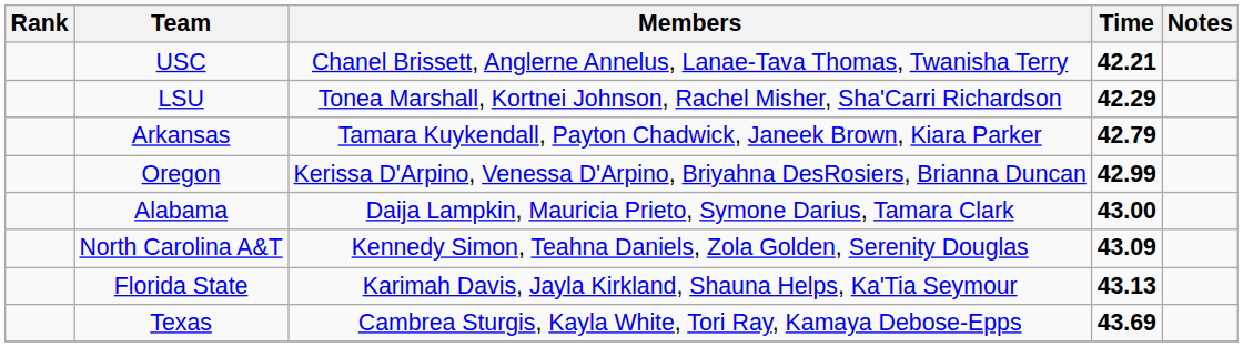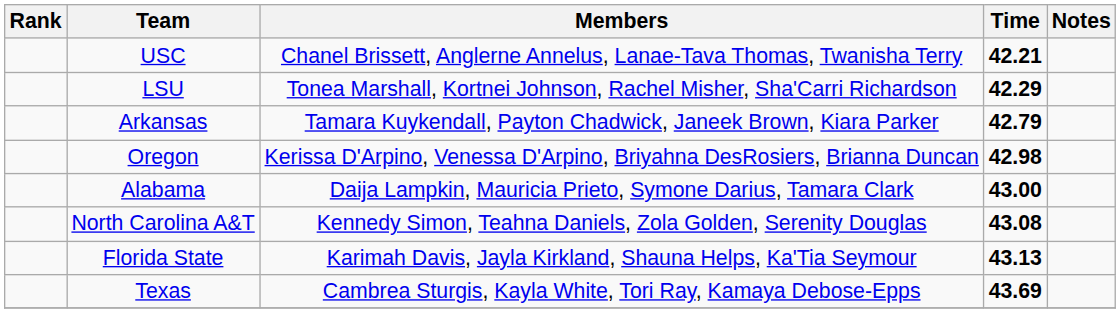Oregon | Time: 42.99 -> 42.98
North Carolina A&T | Time: 43.09 -> 43.08
